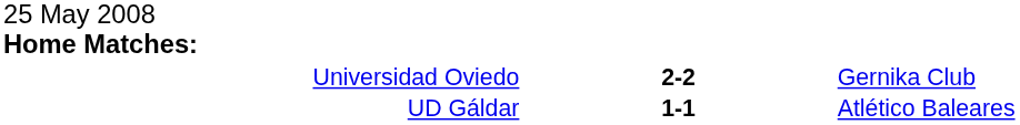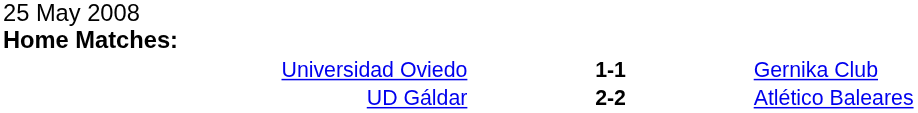Universidad Oviedo | column 2: 2-2 -> 1-1
UD Gáldar | column 2: 1-1 -> 2-2
